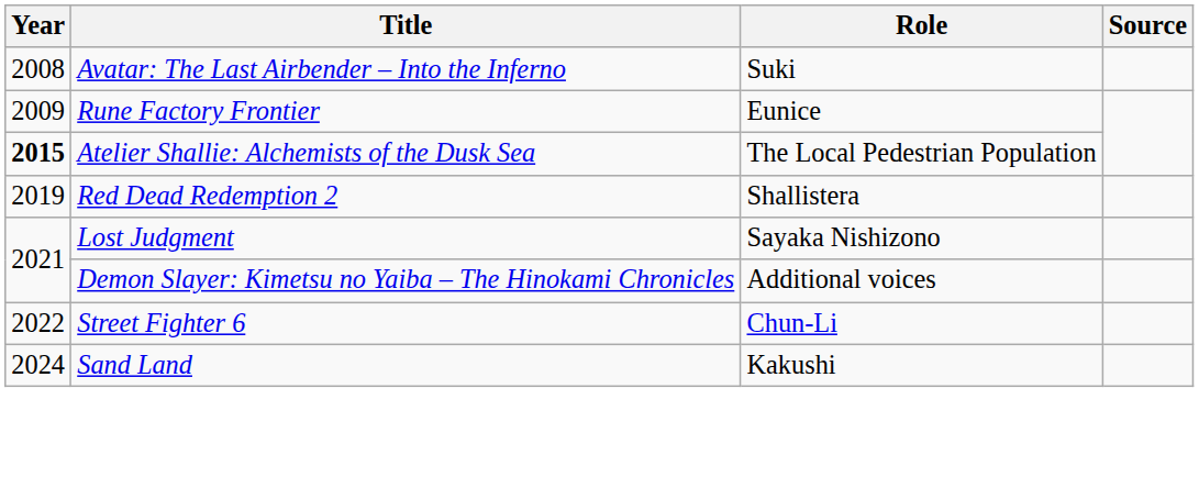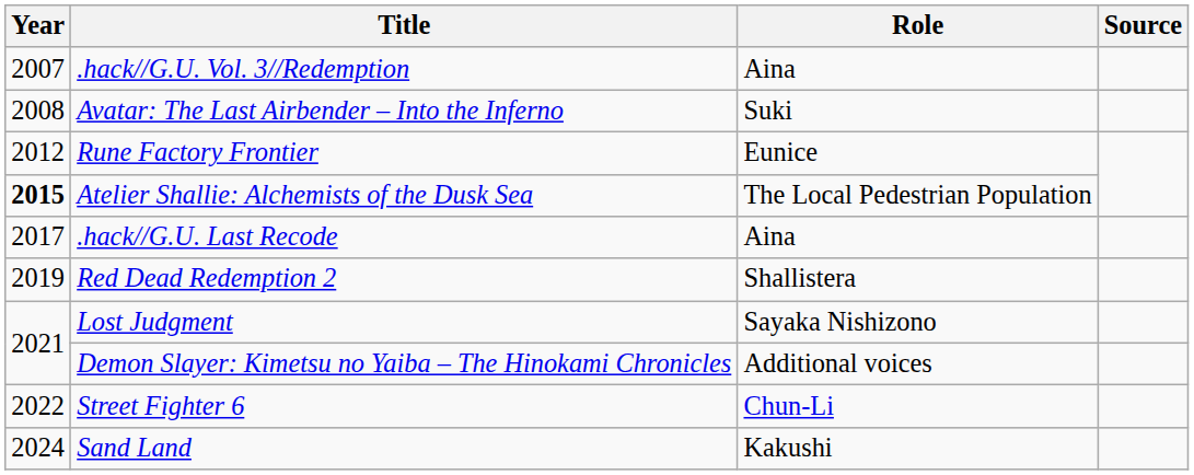+ row: 2007 | .hack//G.U. Vol. 3//Redemption | Aina
Rune Factory Frontier | Year: 2009 -> 2012
+ row: 2017 | .hack//G.U. Last Recode | Aina
